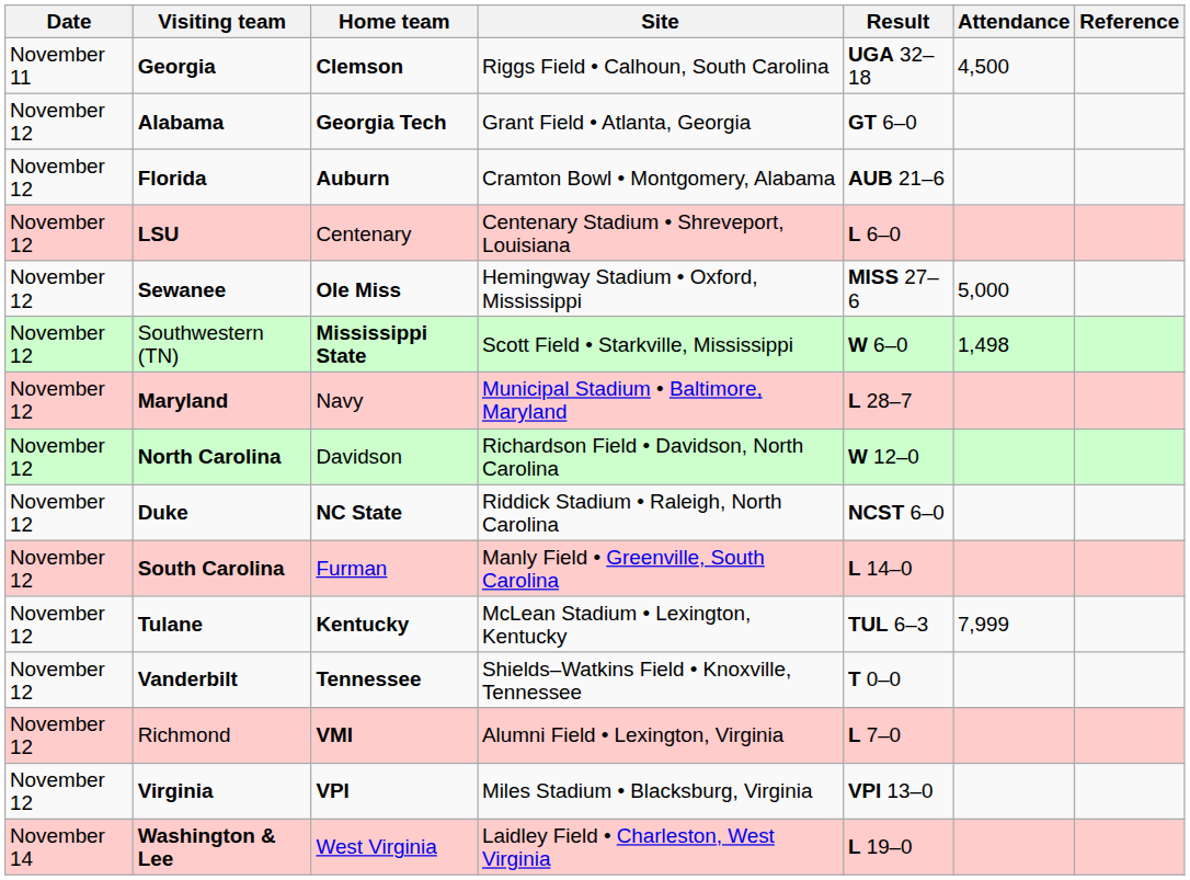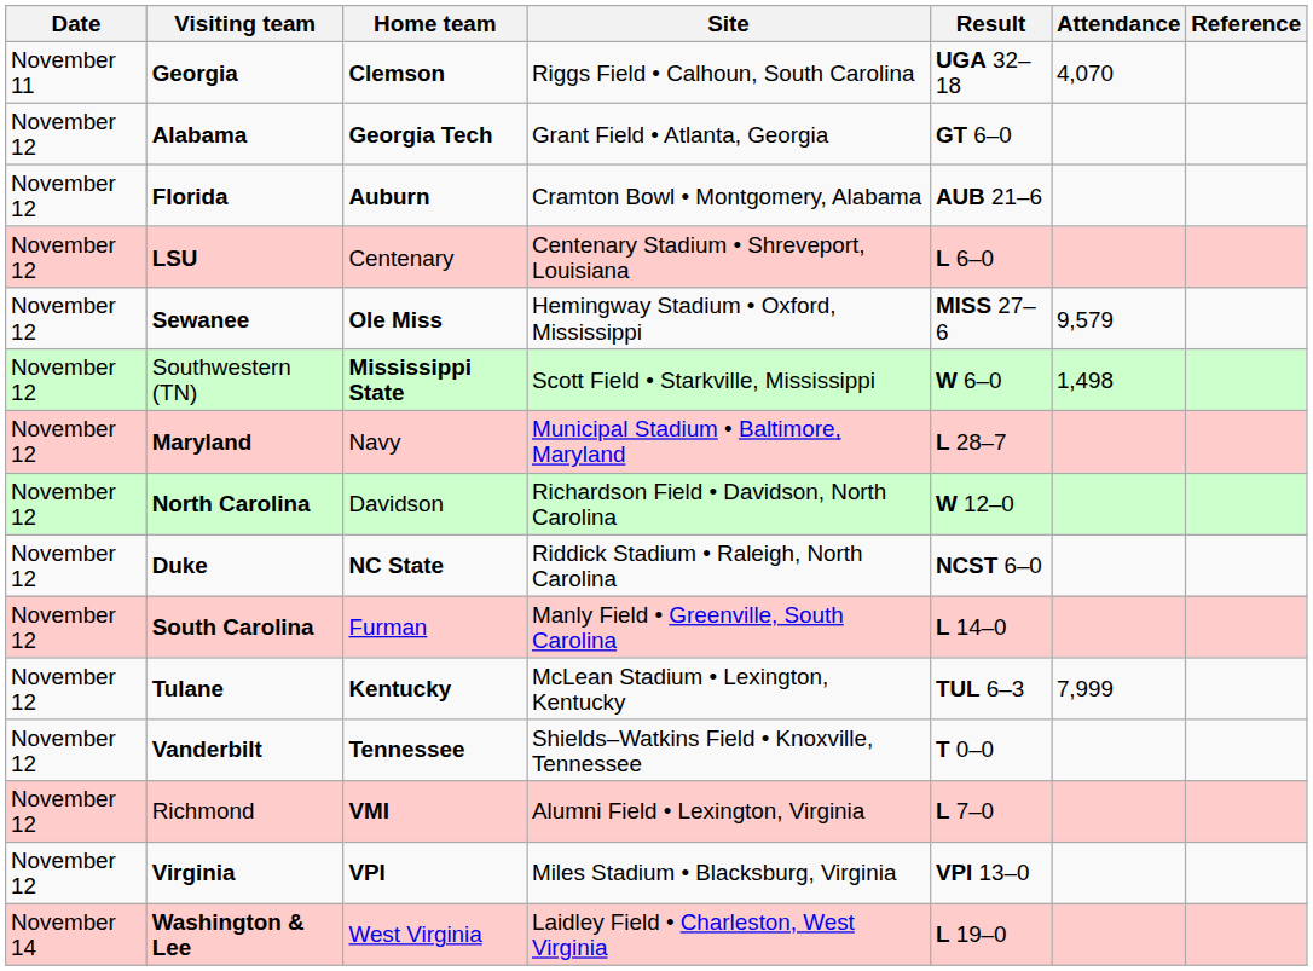Georgia | Attendance: 4,500 -> 4,070
Sewanee | Attendance: 5,000 -> 9,579
